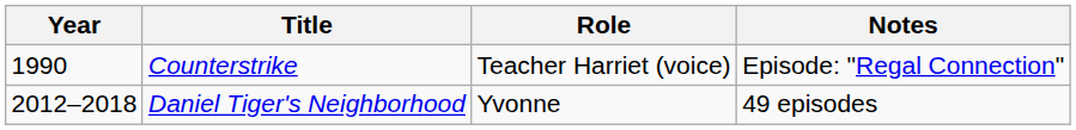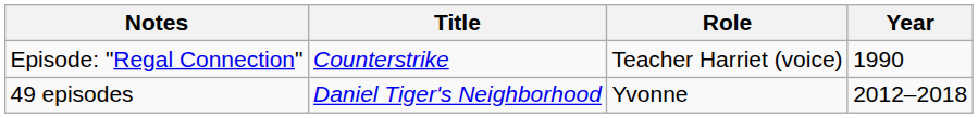columns swapped: Year <-> Notes
